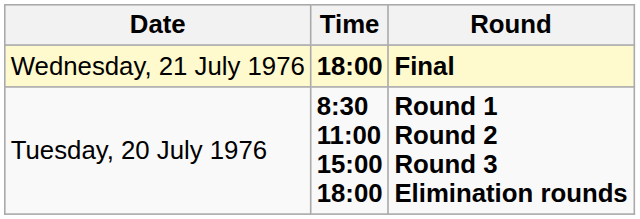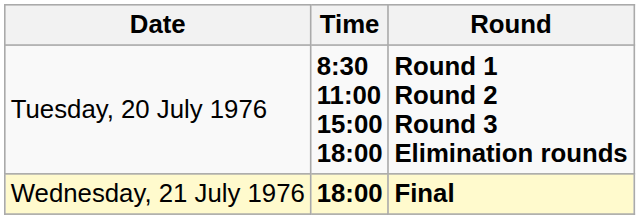rows swapped: Tuesday, 20 July 1976 <-> Wednesday, 21 July 1976
